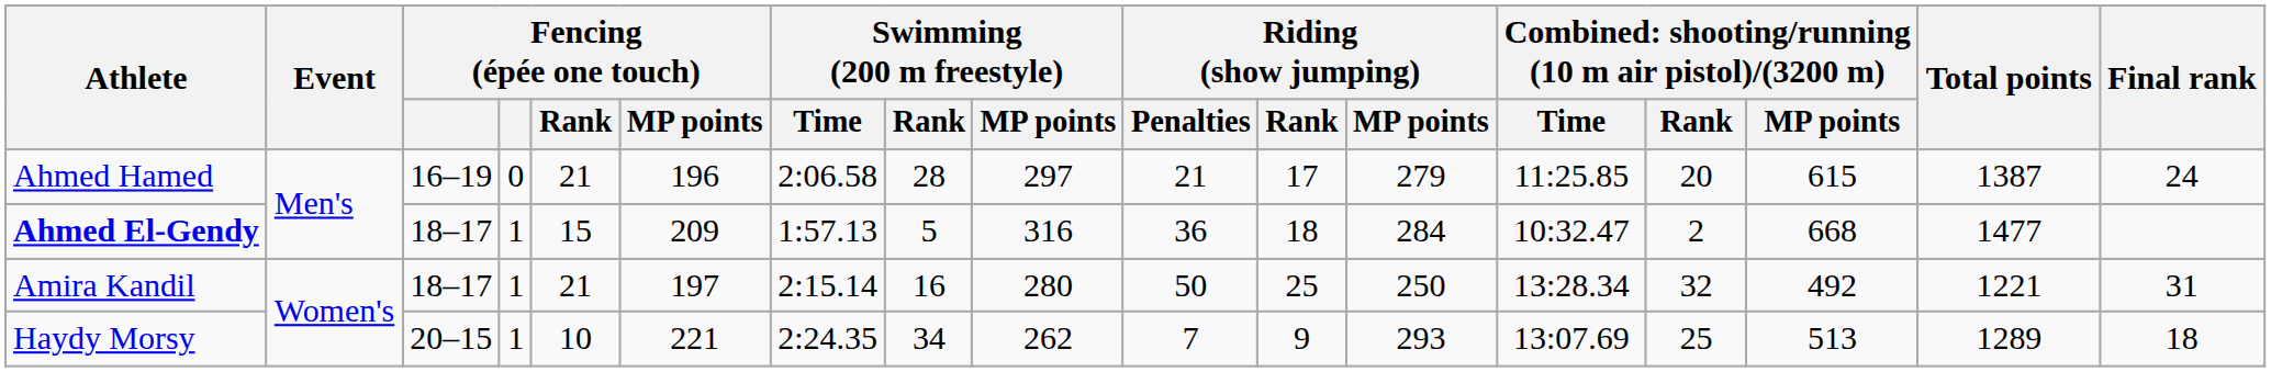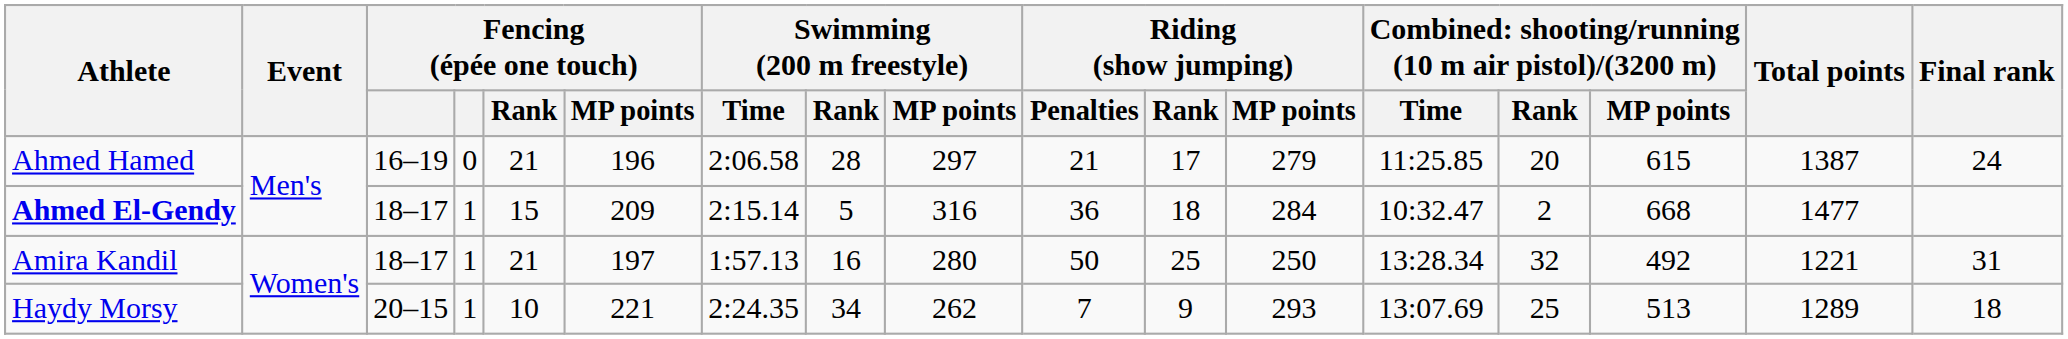Ahmed El-Gendy | Swimming (200 m freestyle) / Time: 1:57.13 -> 2:15.14
Amira Kandil | Swimming (200 m freestyle) / Time: 2:15.14 -> 1:57.13
